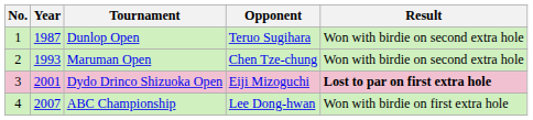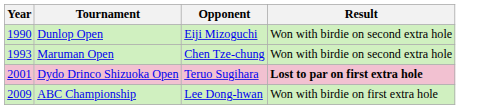- column: No. | 1 | 2 | 3 | 4
Dunlop Open | Year: 1987 -> 1990
Dunlop Open | Opponent: Teruo Sugihara -> Eiji Mizoguchi
Dydo Drinco Shizuoka Open | Opponent: Eiji Mizoguchi -> Teruo Sugihara
ABC Championship | Year: 2007 -> 2009
